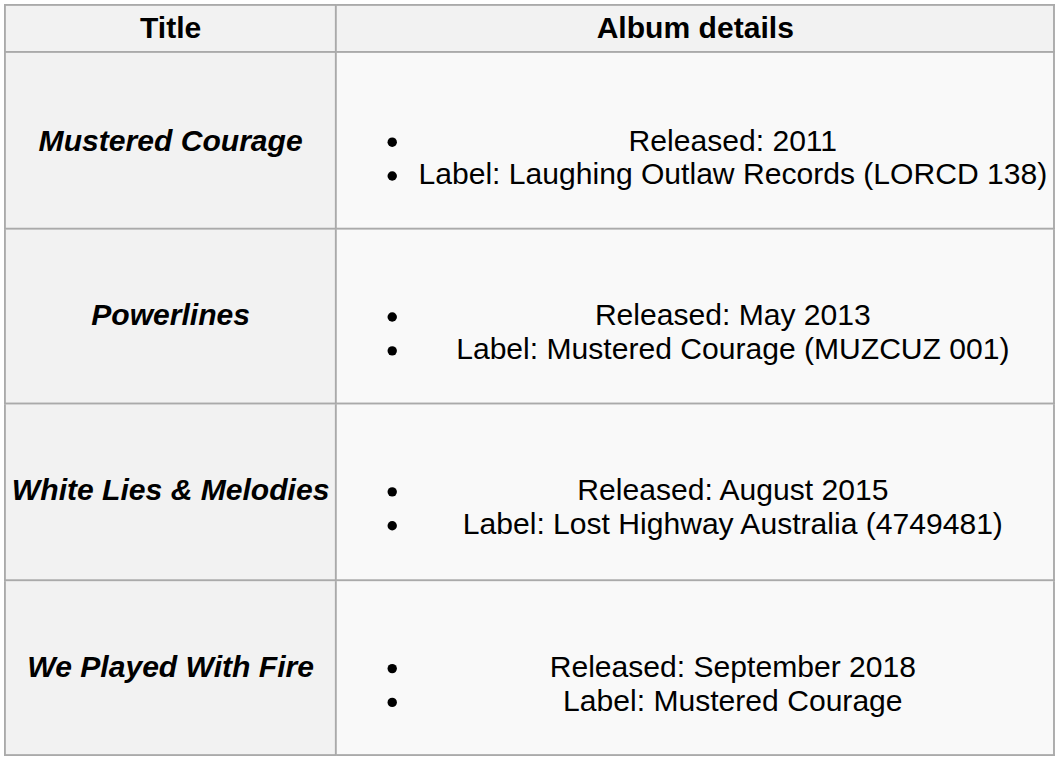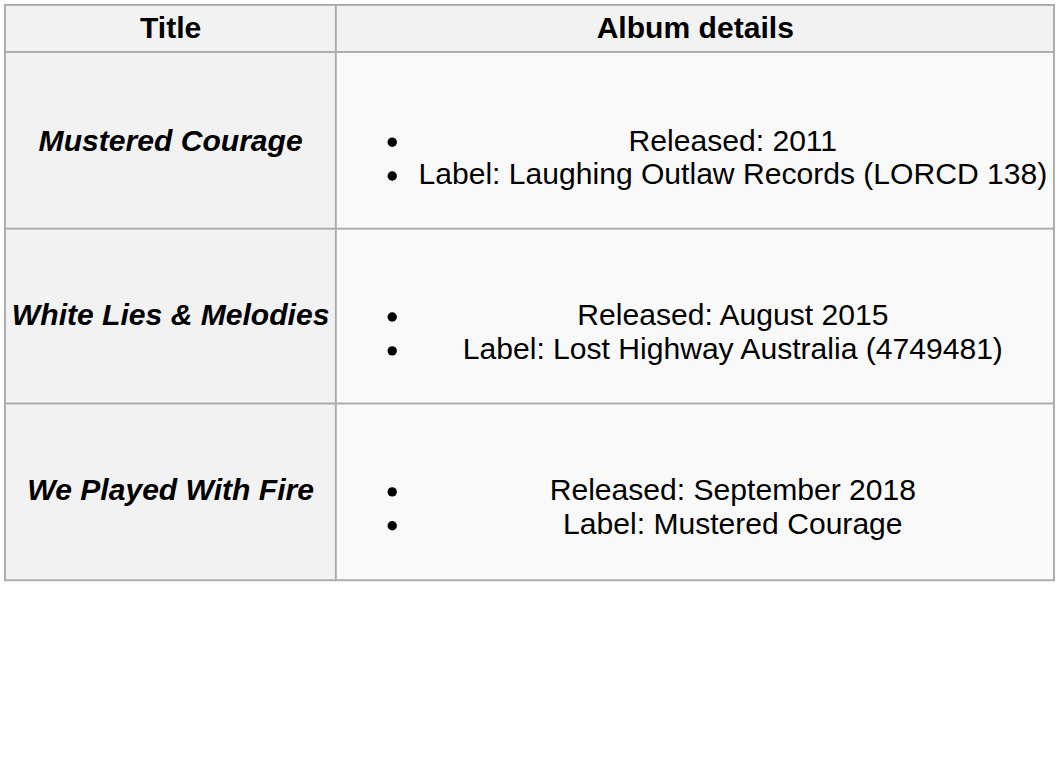- row: Powerlines | Released: May 2013 Label: Mustered Courage (MUZCUZ 001)
